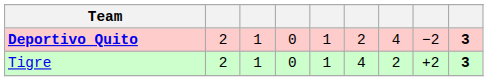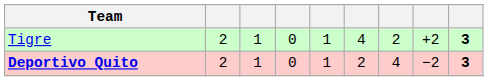rows swapped: Tigre <-> Deportivo Quito
